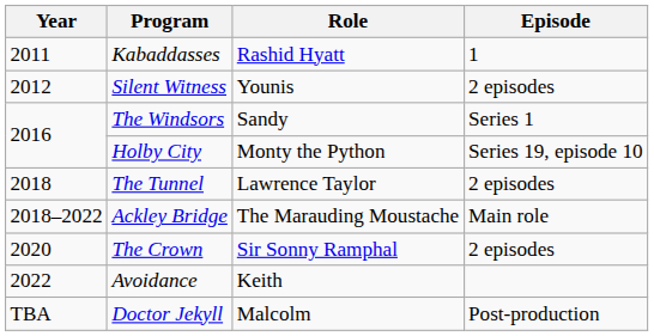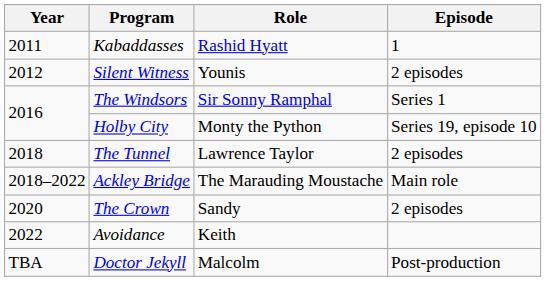The Windsors | Role: Sandy -> Sir Sonny Ramphal
The Crown | Role: Sir Sonny Ramphal -> Sandy
